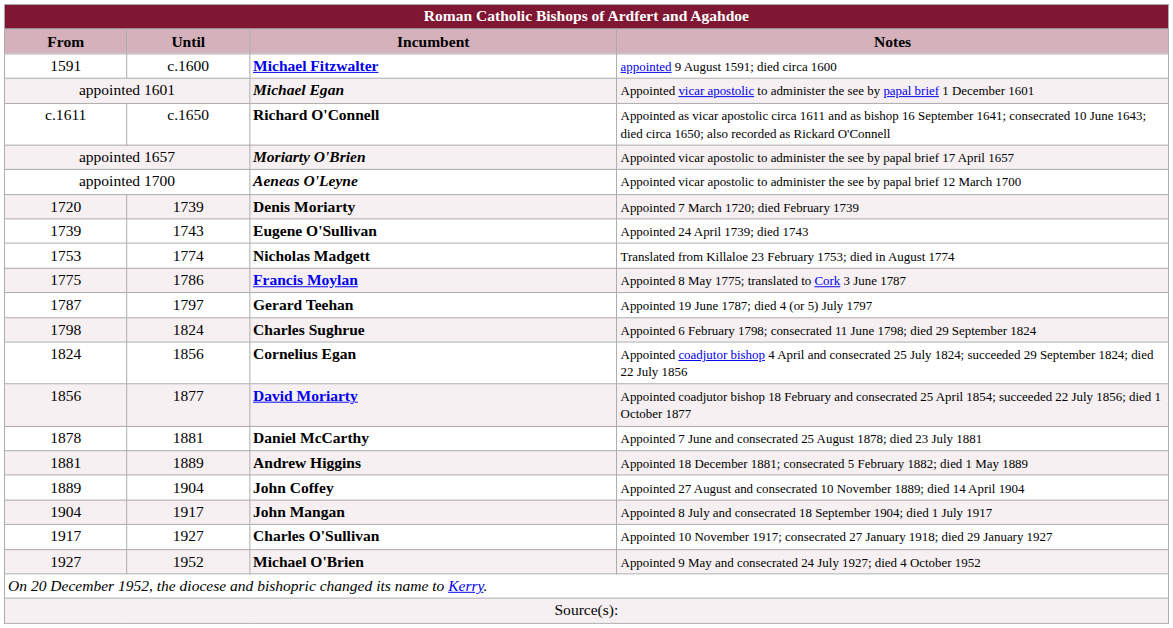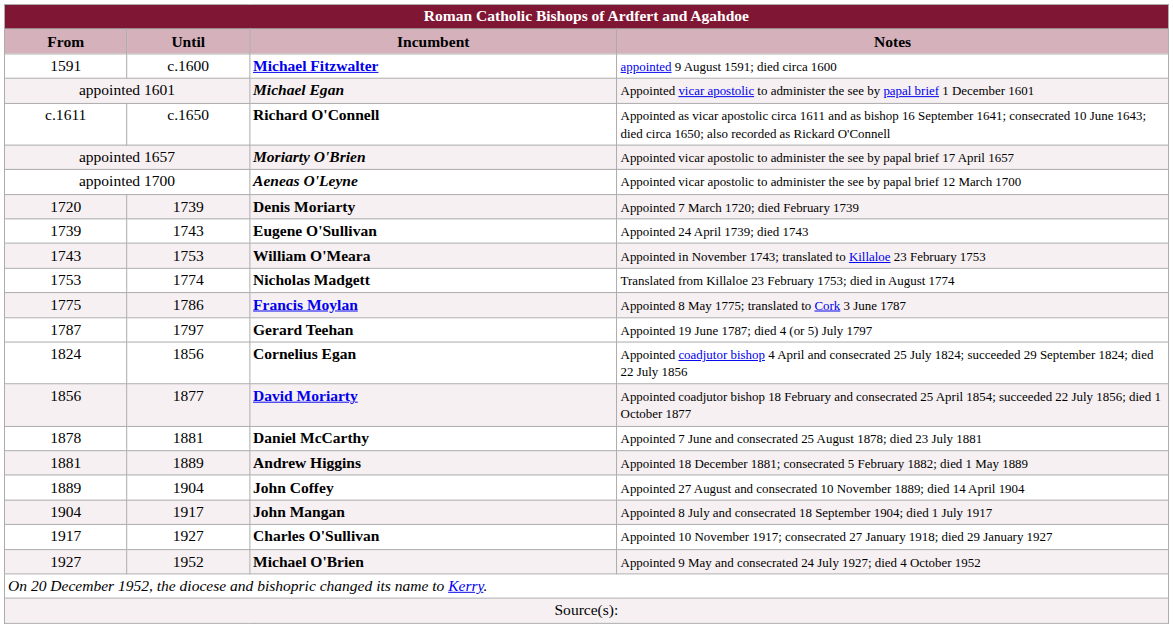+ row: 1743 | 1753 | William O'Meara | Appointed in November 1743; translated to Killaloe 23 February 1753
- row: 1798 | 1824 | Charles Sughrue | Appointed 6 February 1798; consecrated 11 June 1798; died 29 September 1824
